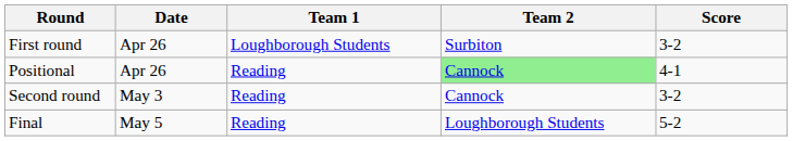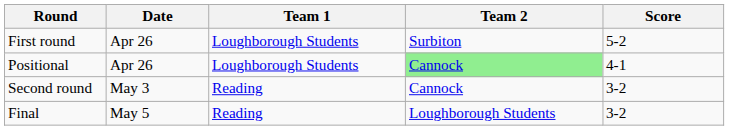First round | Score: 3-2 -> 5-2
Positional | Team 1: Reading -> Loughborough Students
Final | Score: 5-2 -> 3-2
